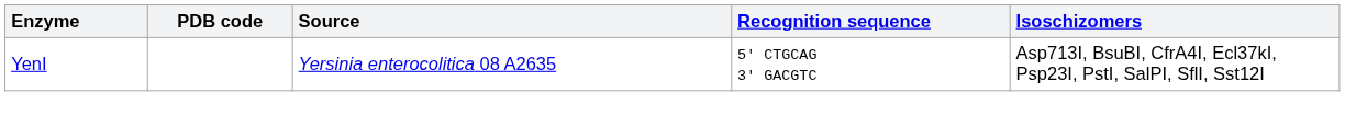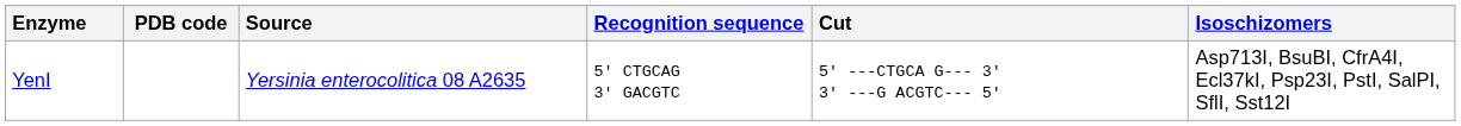+ column: Cut | 5' ---CTGCA G--- 3' 3' ---G ACGTC--- 5'
